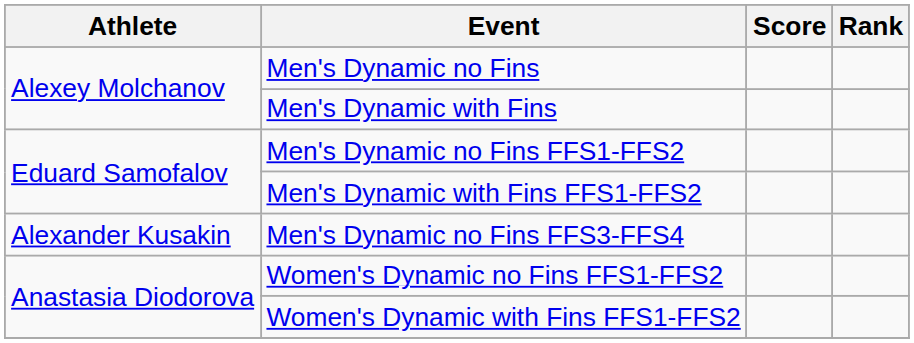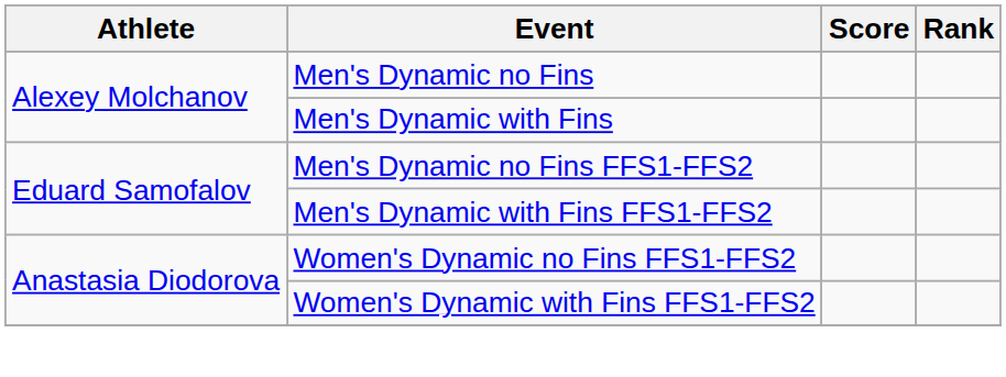- row: Alexander Kusakin | Men's Dynamic no Fins FFS3-FFS4
